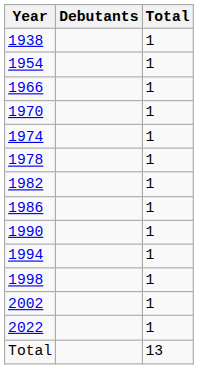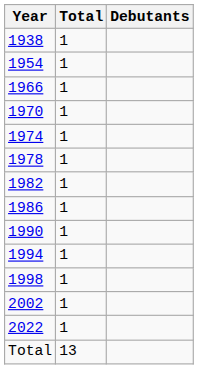columns swapped: Debutants <-> Total
